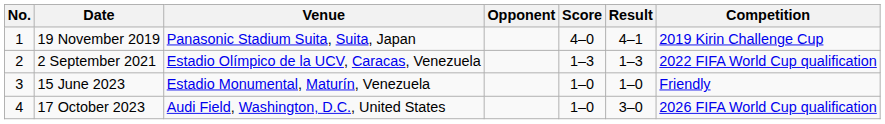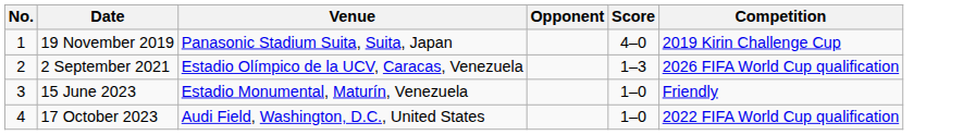- column: Result | 4–1 | 1–3 | 1–0 | 3–0
2 September 2021 | Competition: 2022 FIFA World Cup qualification -> 2026 FIFA World Cup qualification
17 October 2023 | Competition: 2026 FIFA World Cup qualification -> 2022 FIFA World Cup qualification
